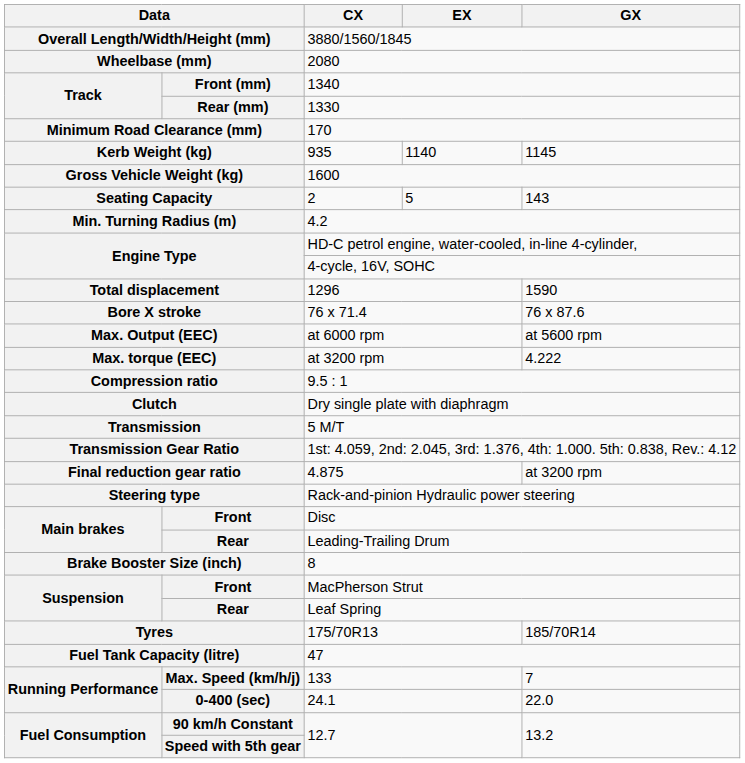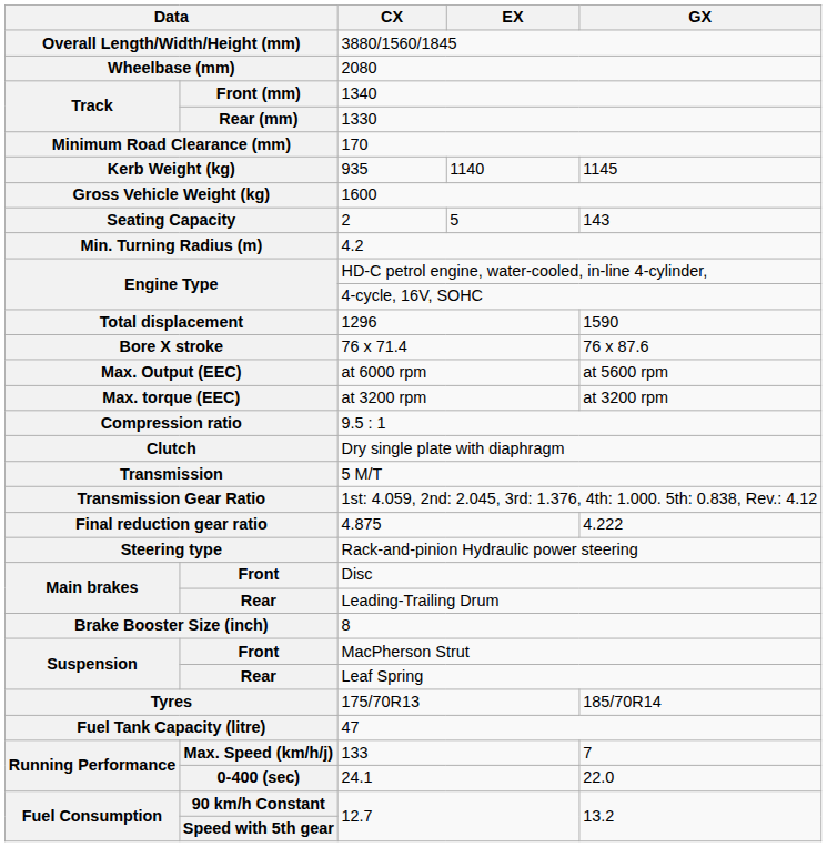Max. torque (EEC) | GX: 4.222 -> at 3200 rpm
Final reduction gear ratio | GX: at 3200 rpm -> 4.222
